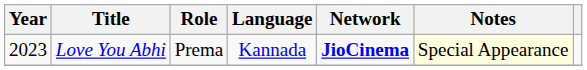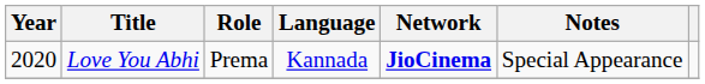Love You Abhi | Year: 2023 -> 2020
Love You Abhi | Notes: lightyellow background -> no background
